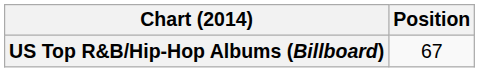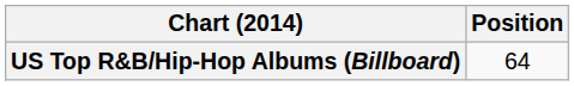US Top R&B/Hip-Hop Albums (Billboard) | Position: 67 -> 64
